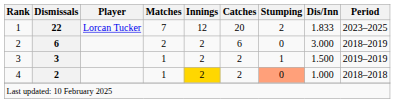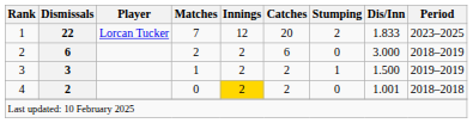4 | Matches: 1 -> 0
4 | Stumping: lightsalmon background -> no background
4 | Dis/Inn: 1.000 -> 1.001
